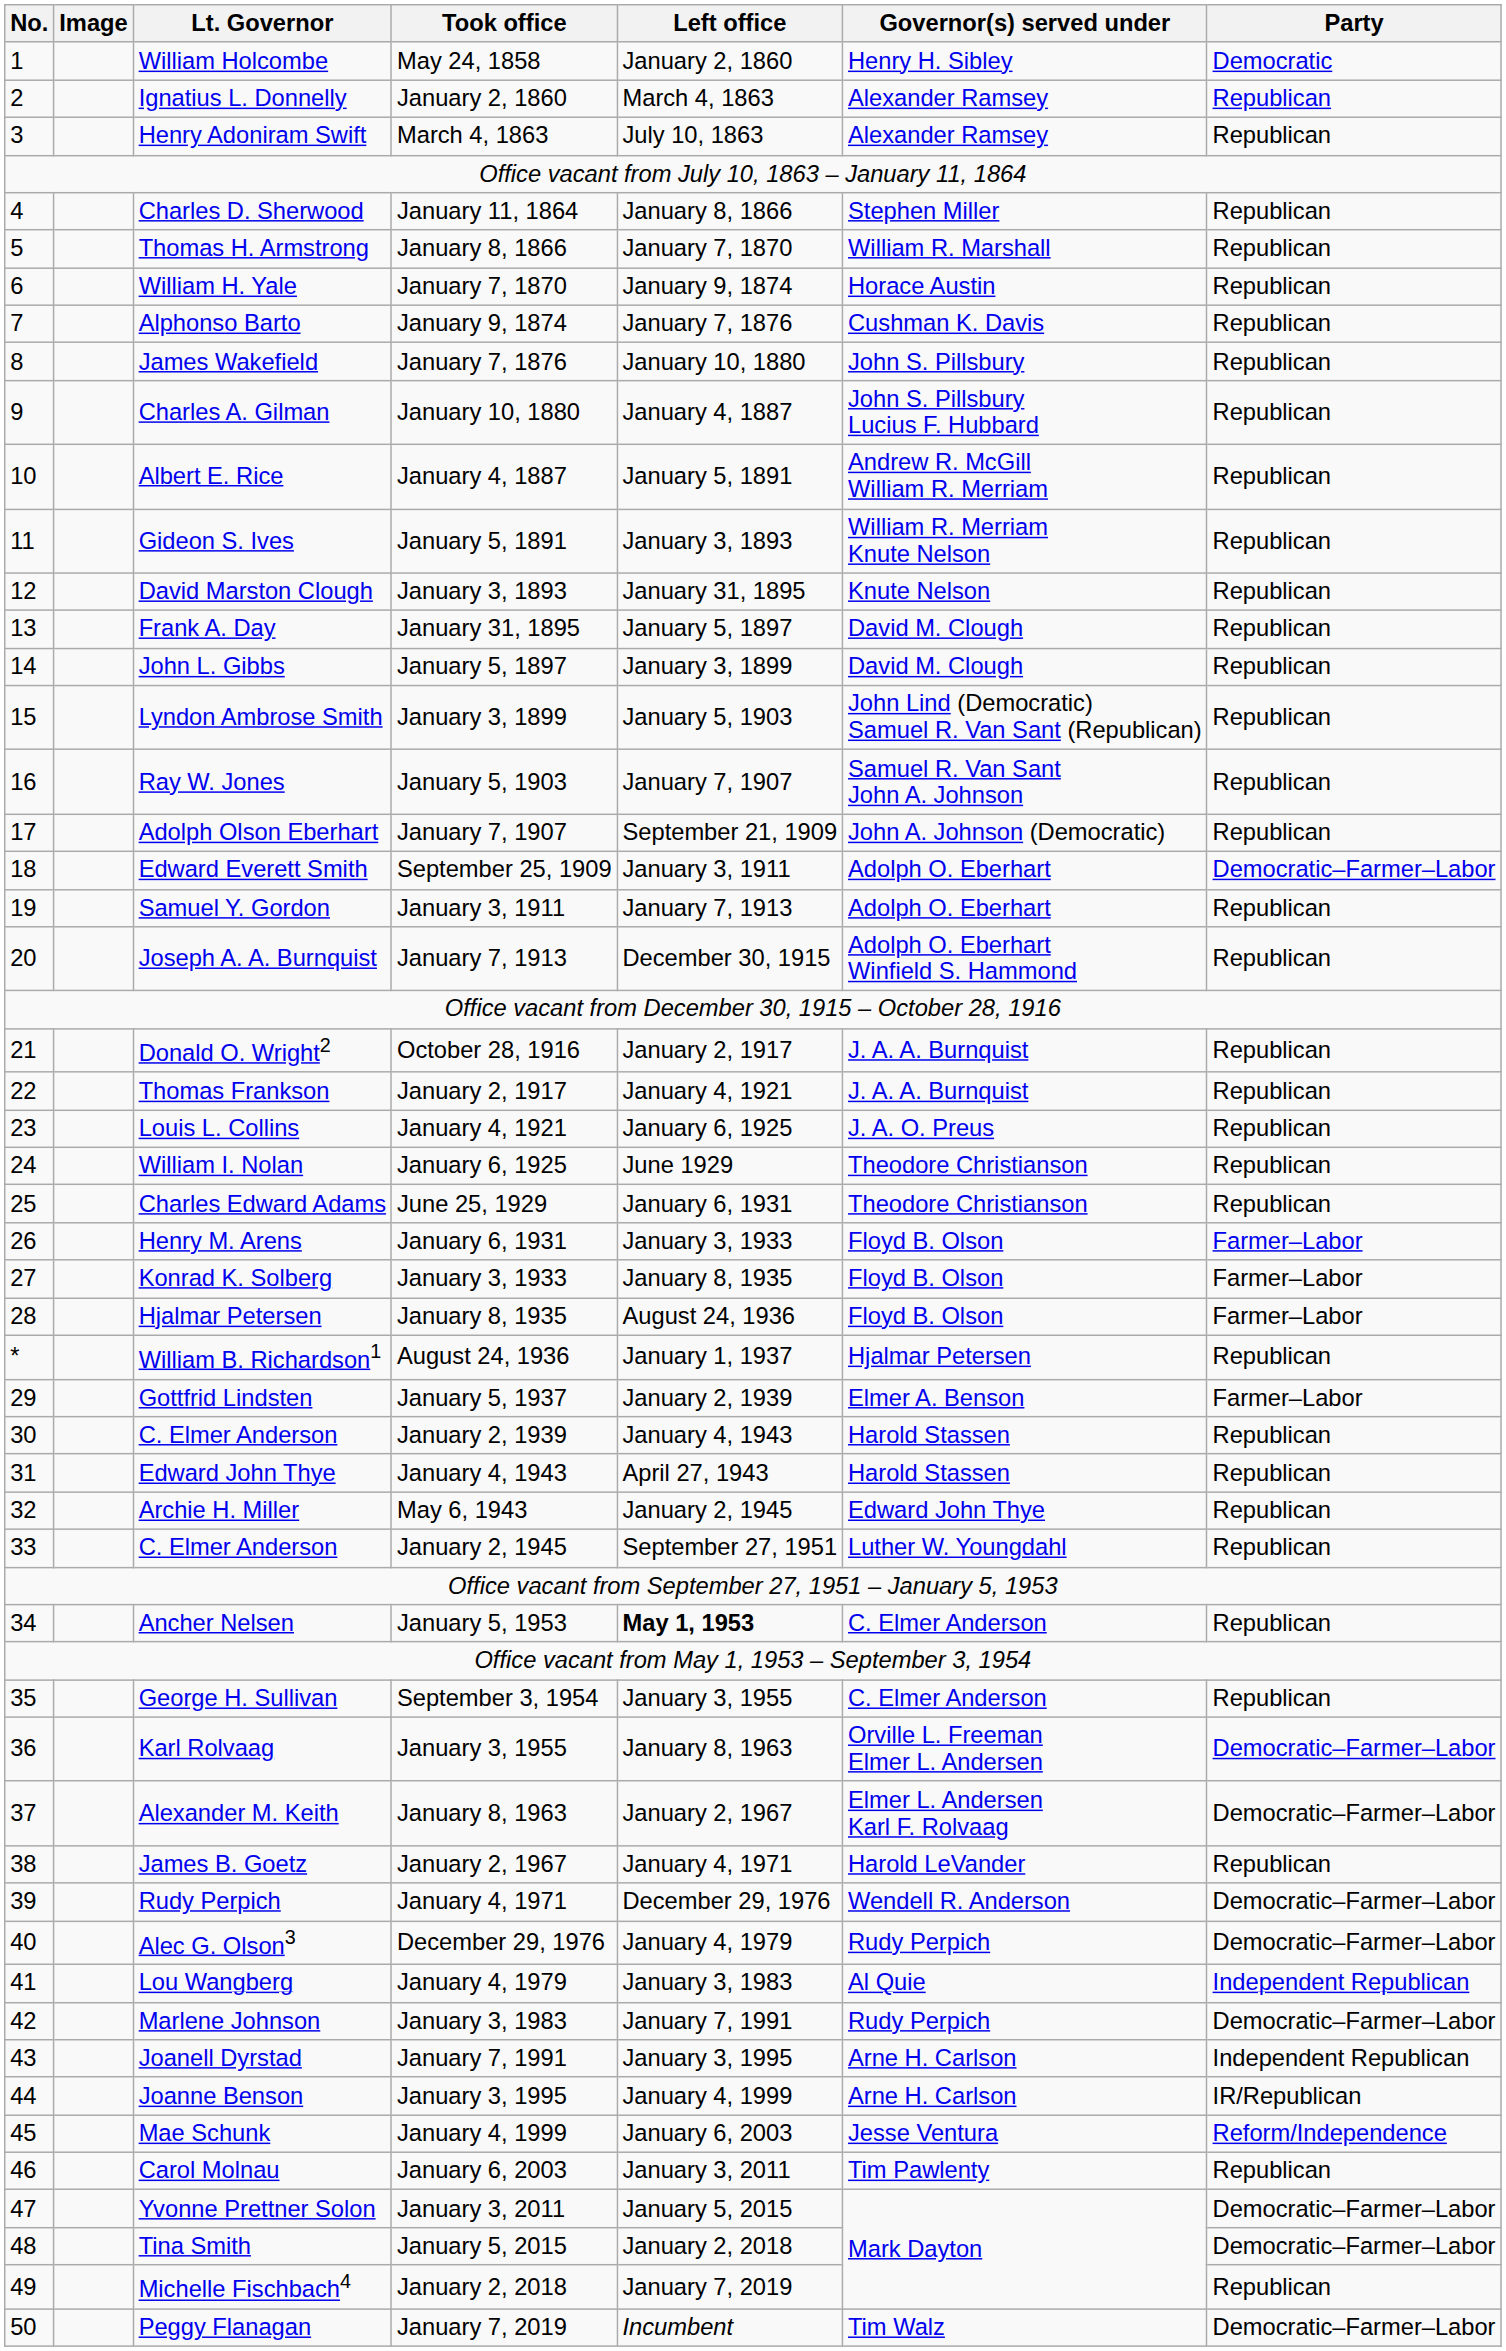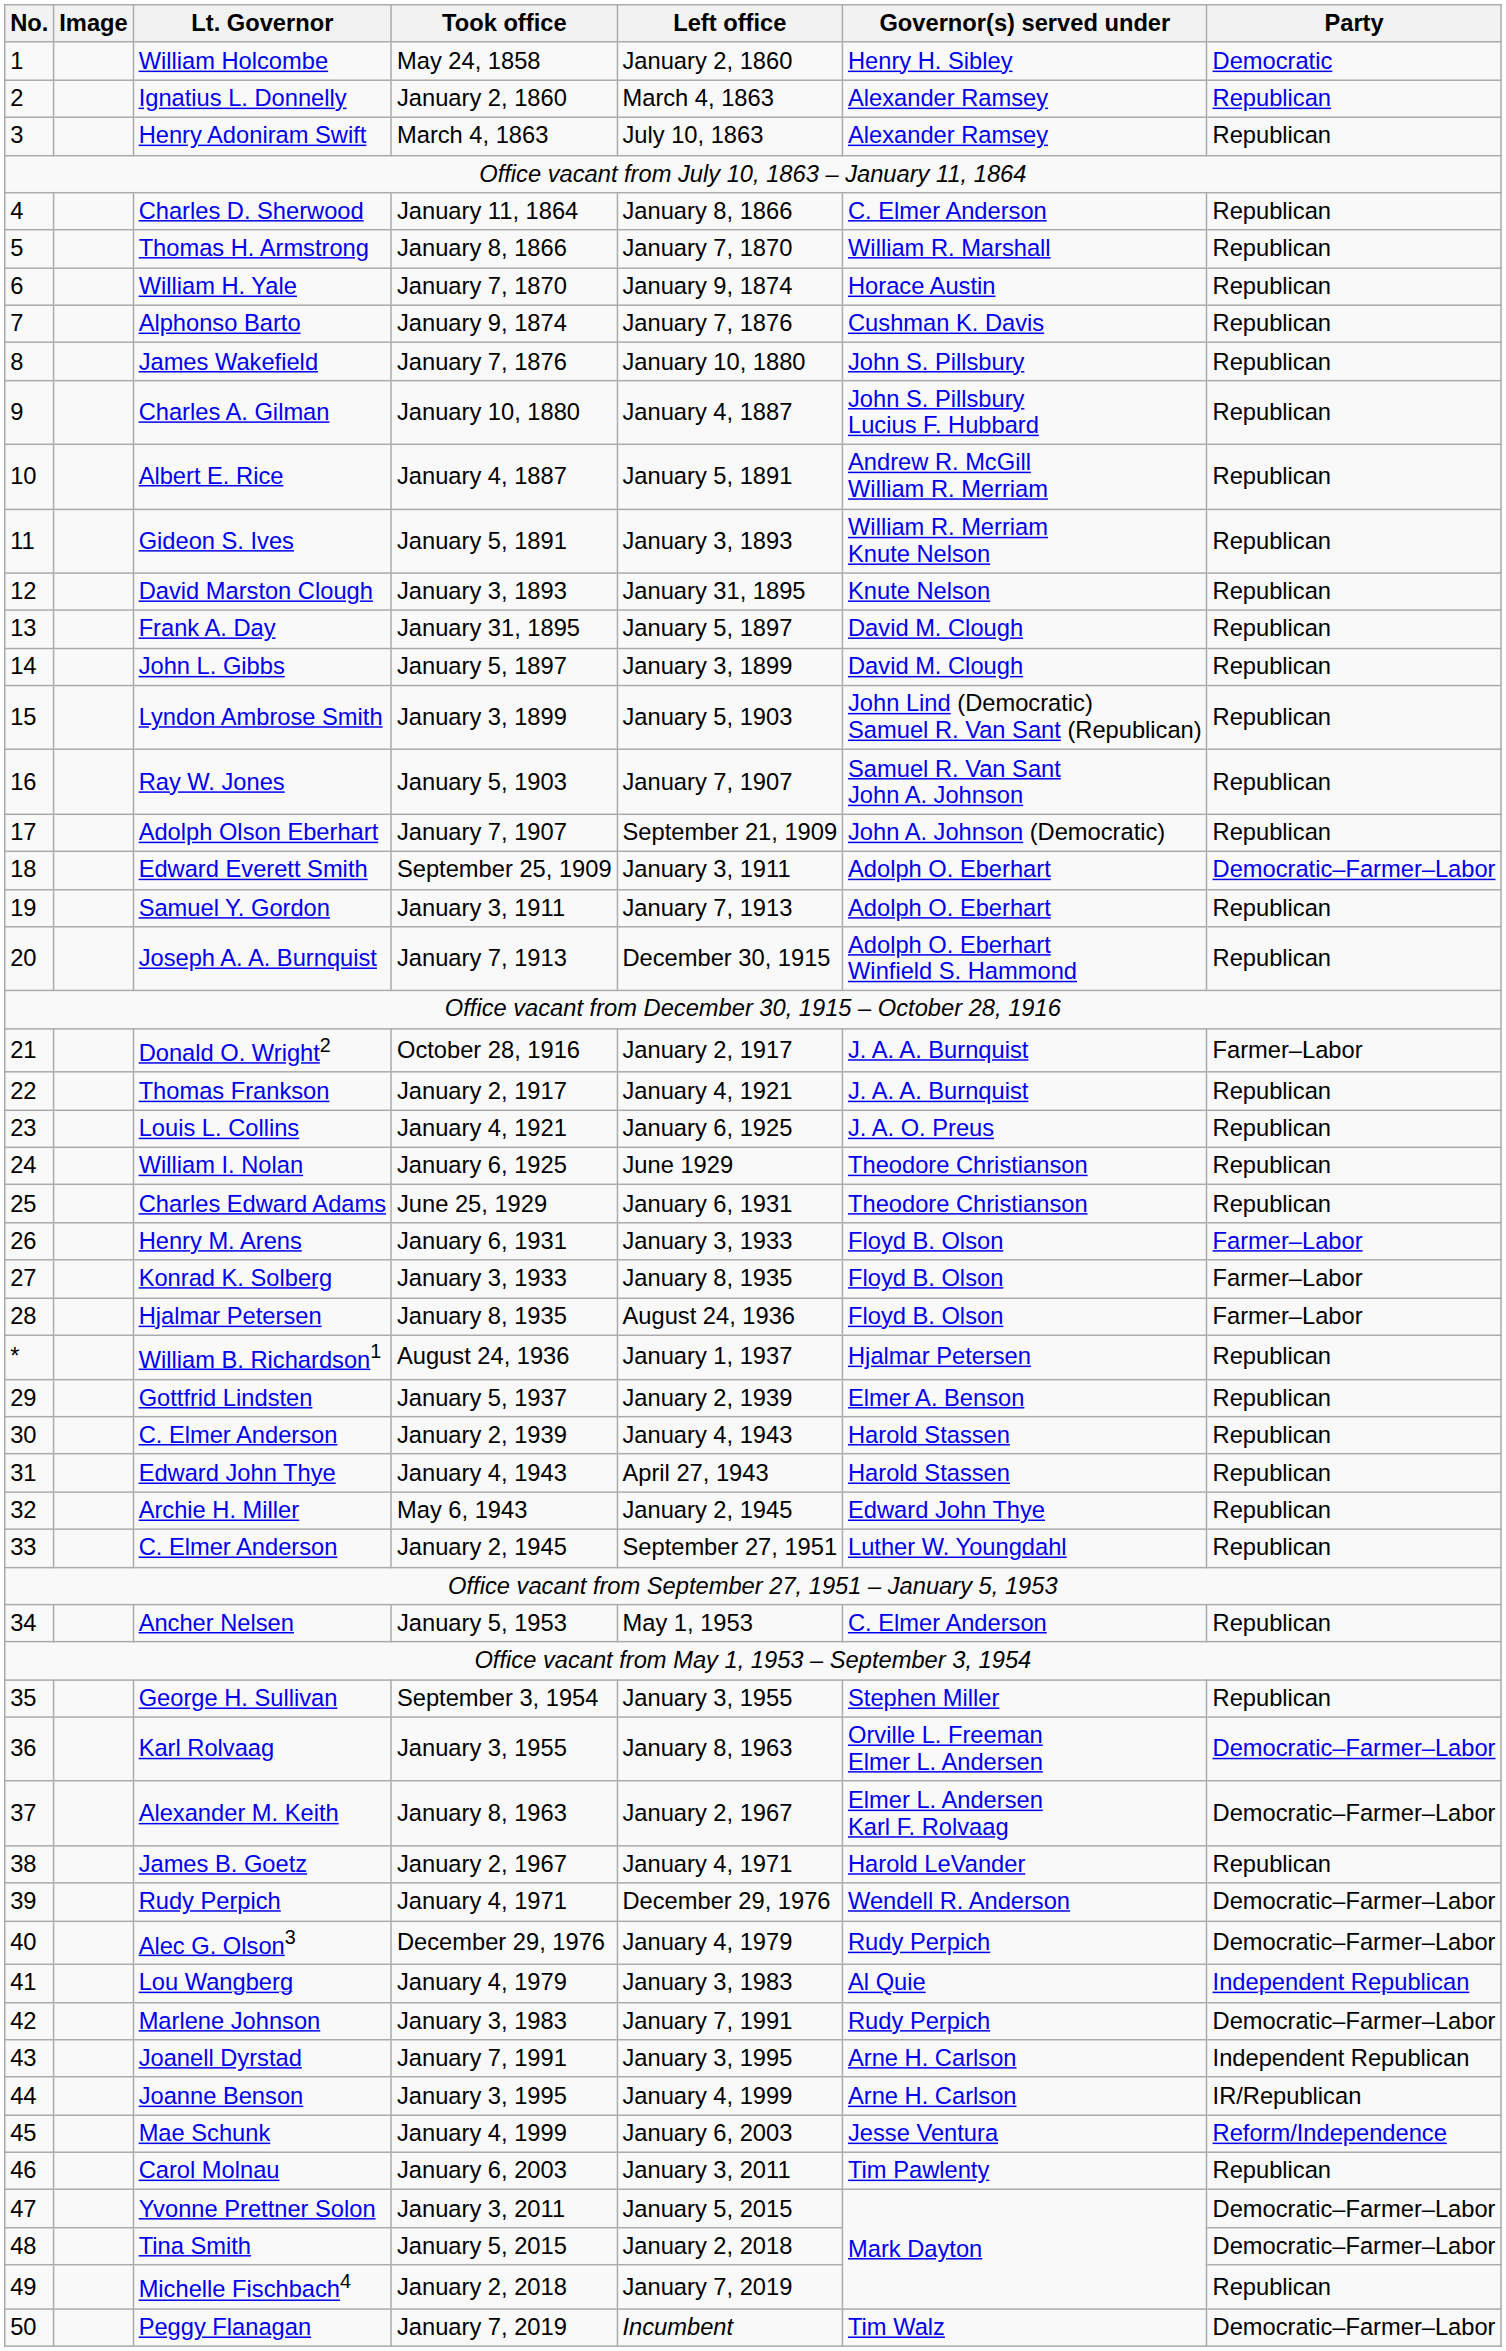January 11, 1864 | Governor(s) served under: Stephen Miller -> C. Elmer Anderson
October 28, 1916 | Party: Republican -> Farmer–Labor
January 5, 1937 | Party: Farmer–Labor -> Republican
January 5, 1953 | Left office: bold -> normal
September 3, 1954 | Governor(s) served under: C. Elmer Anderson -> Stephen Miller
